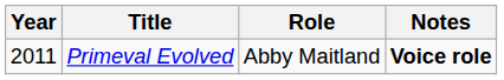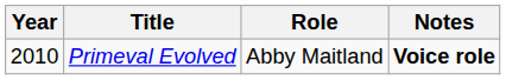Primeval Evolved | Year: 2011 -> 2010
